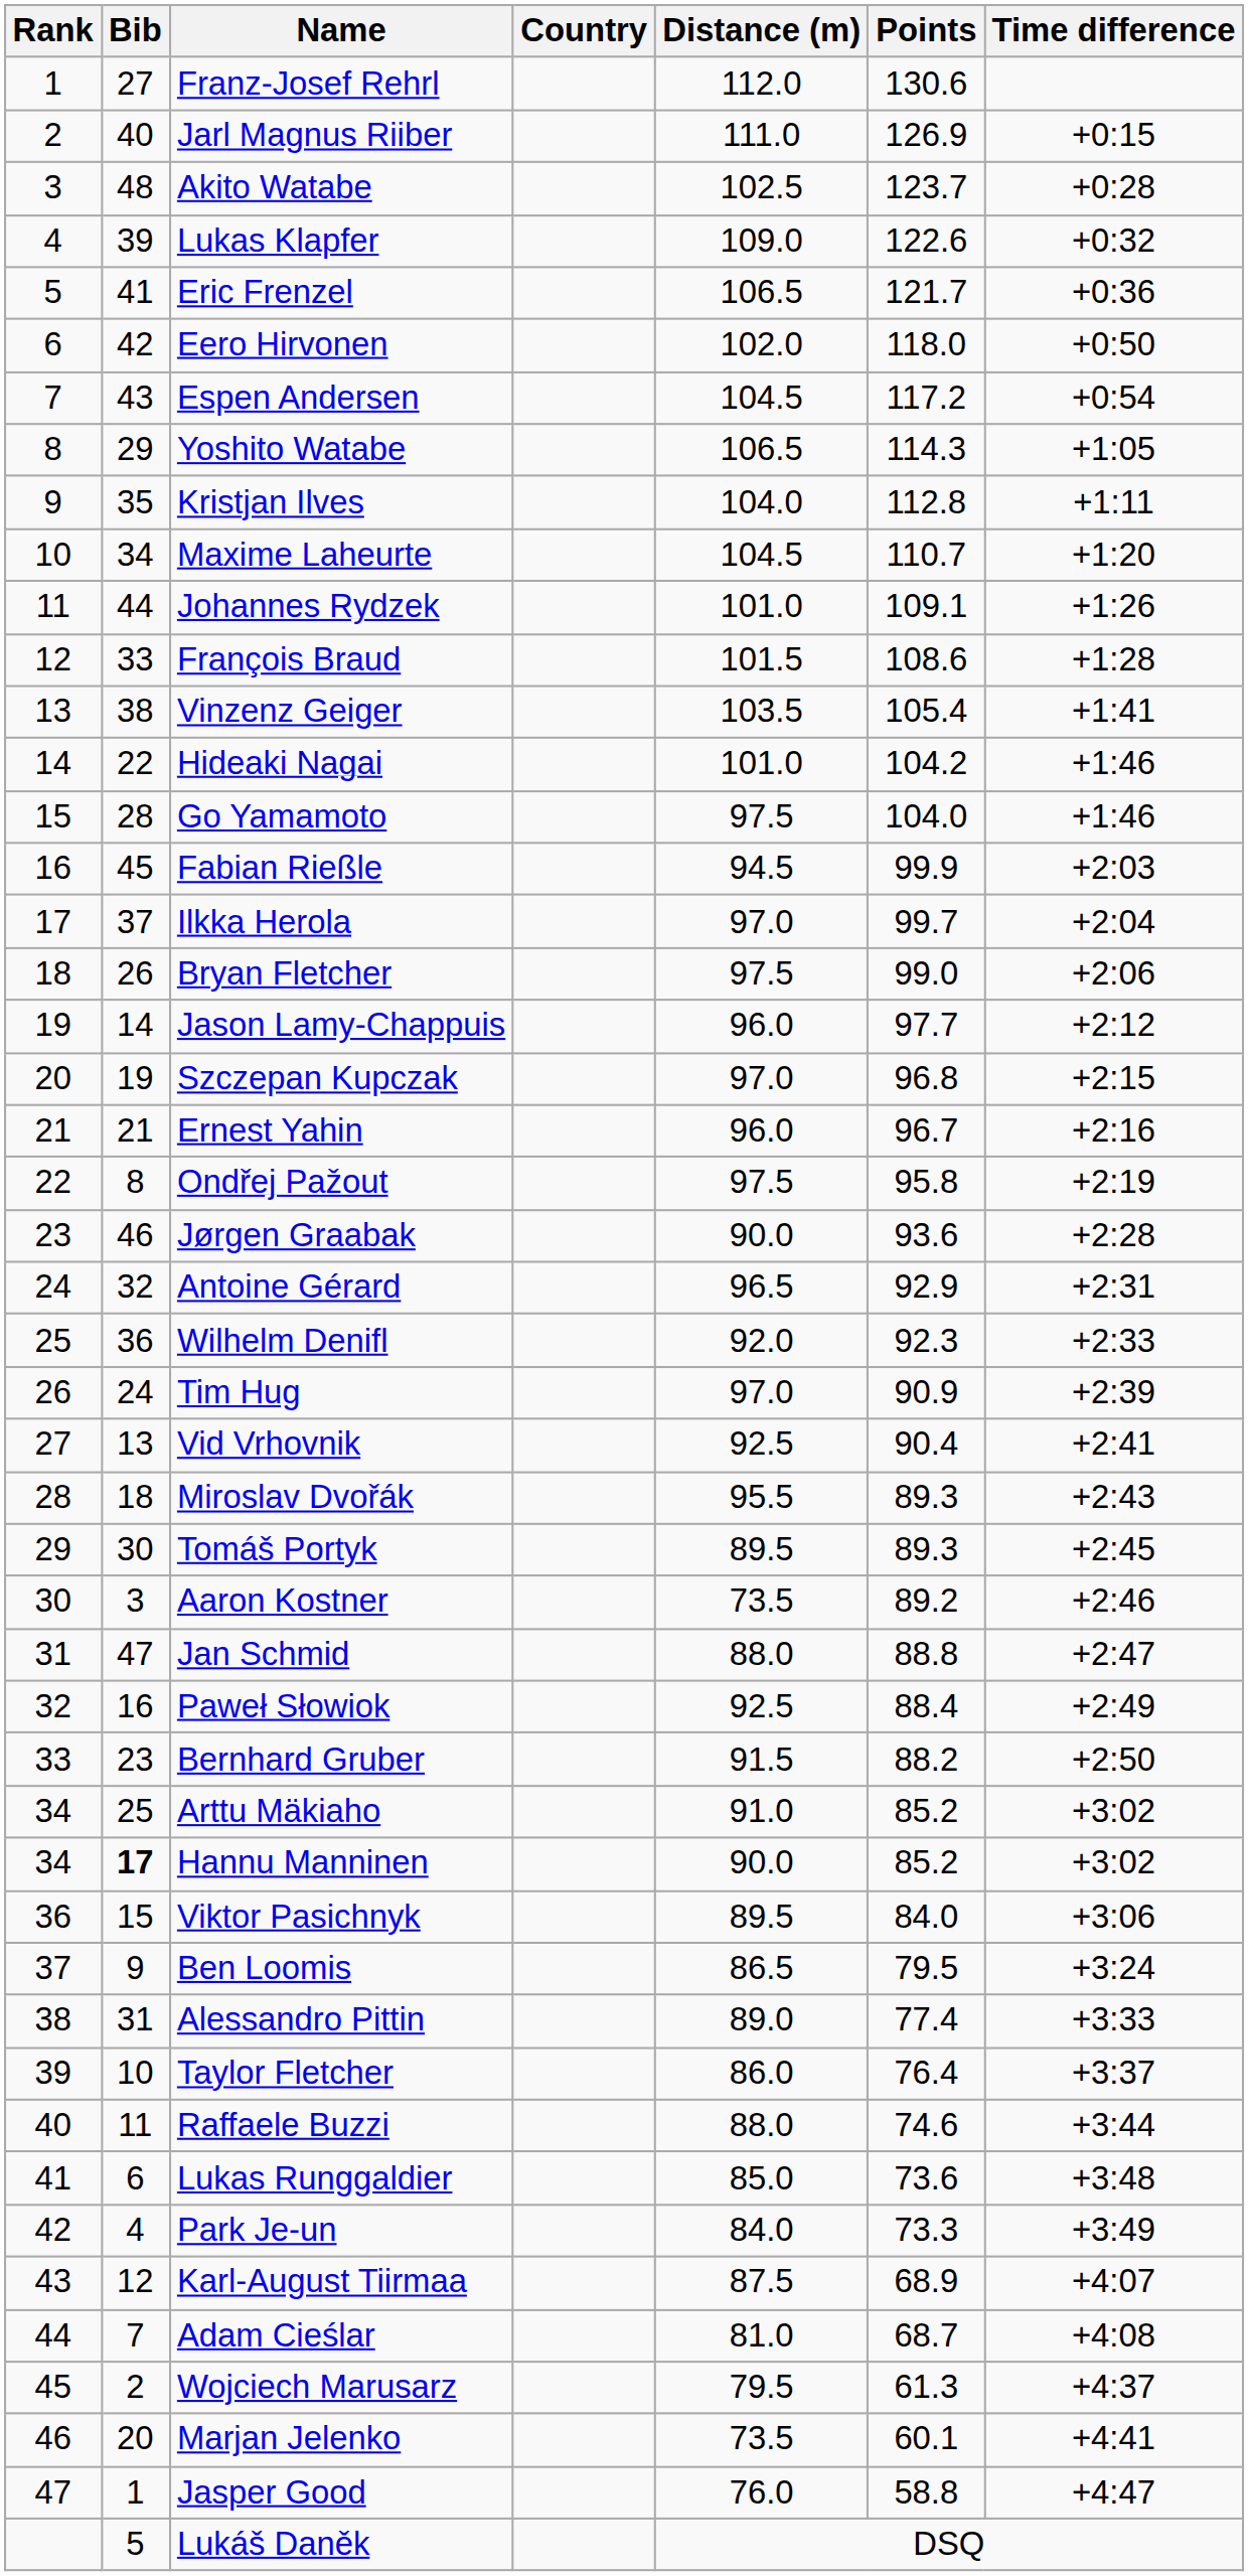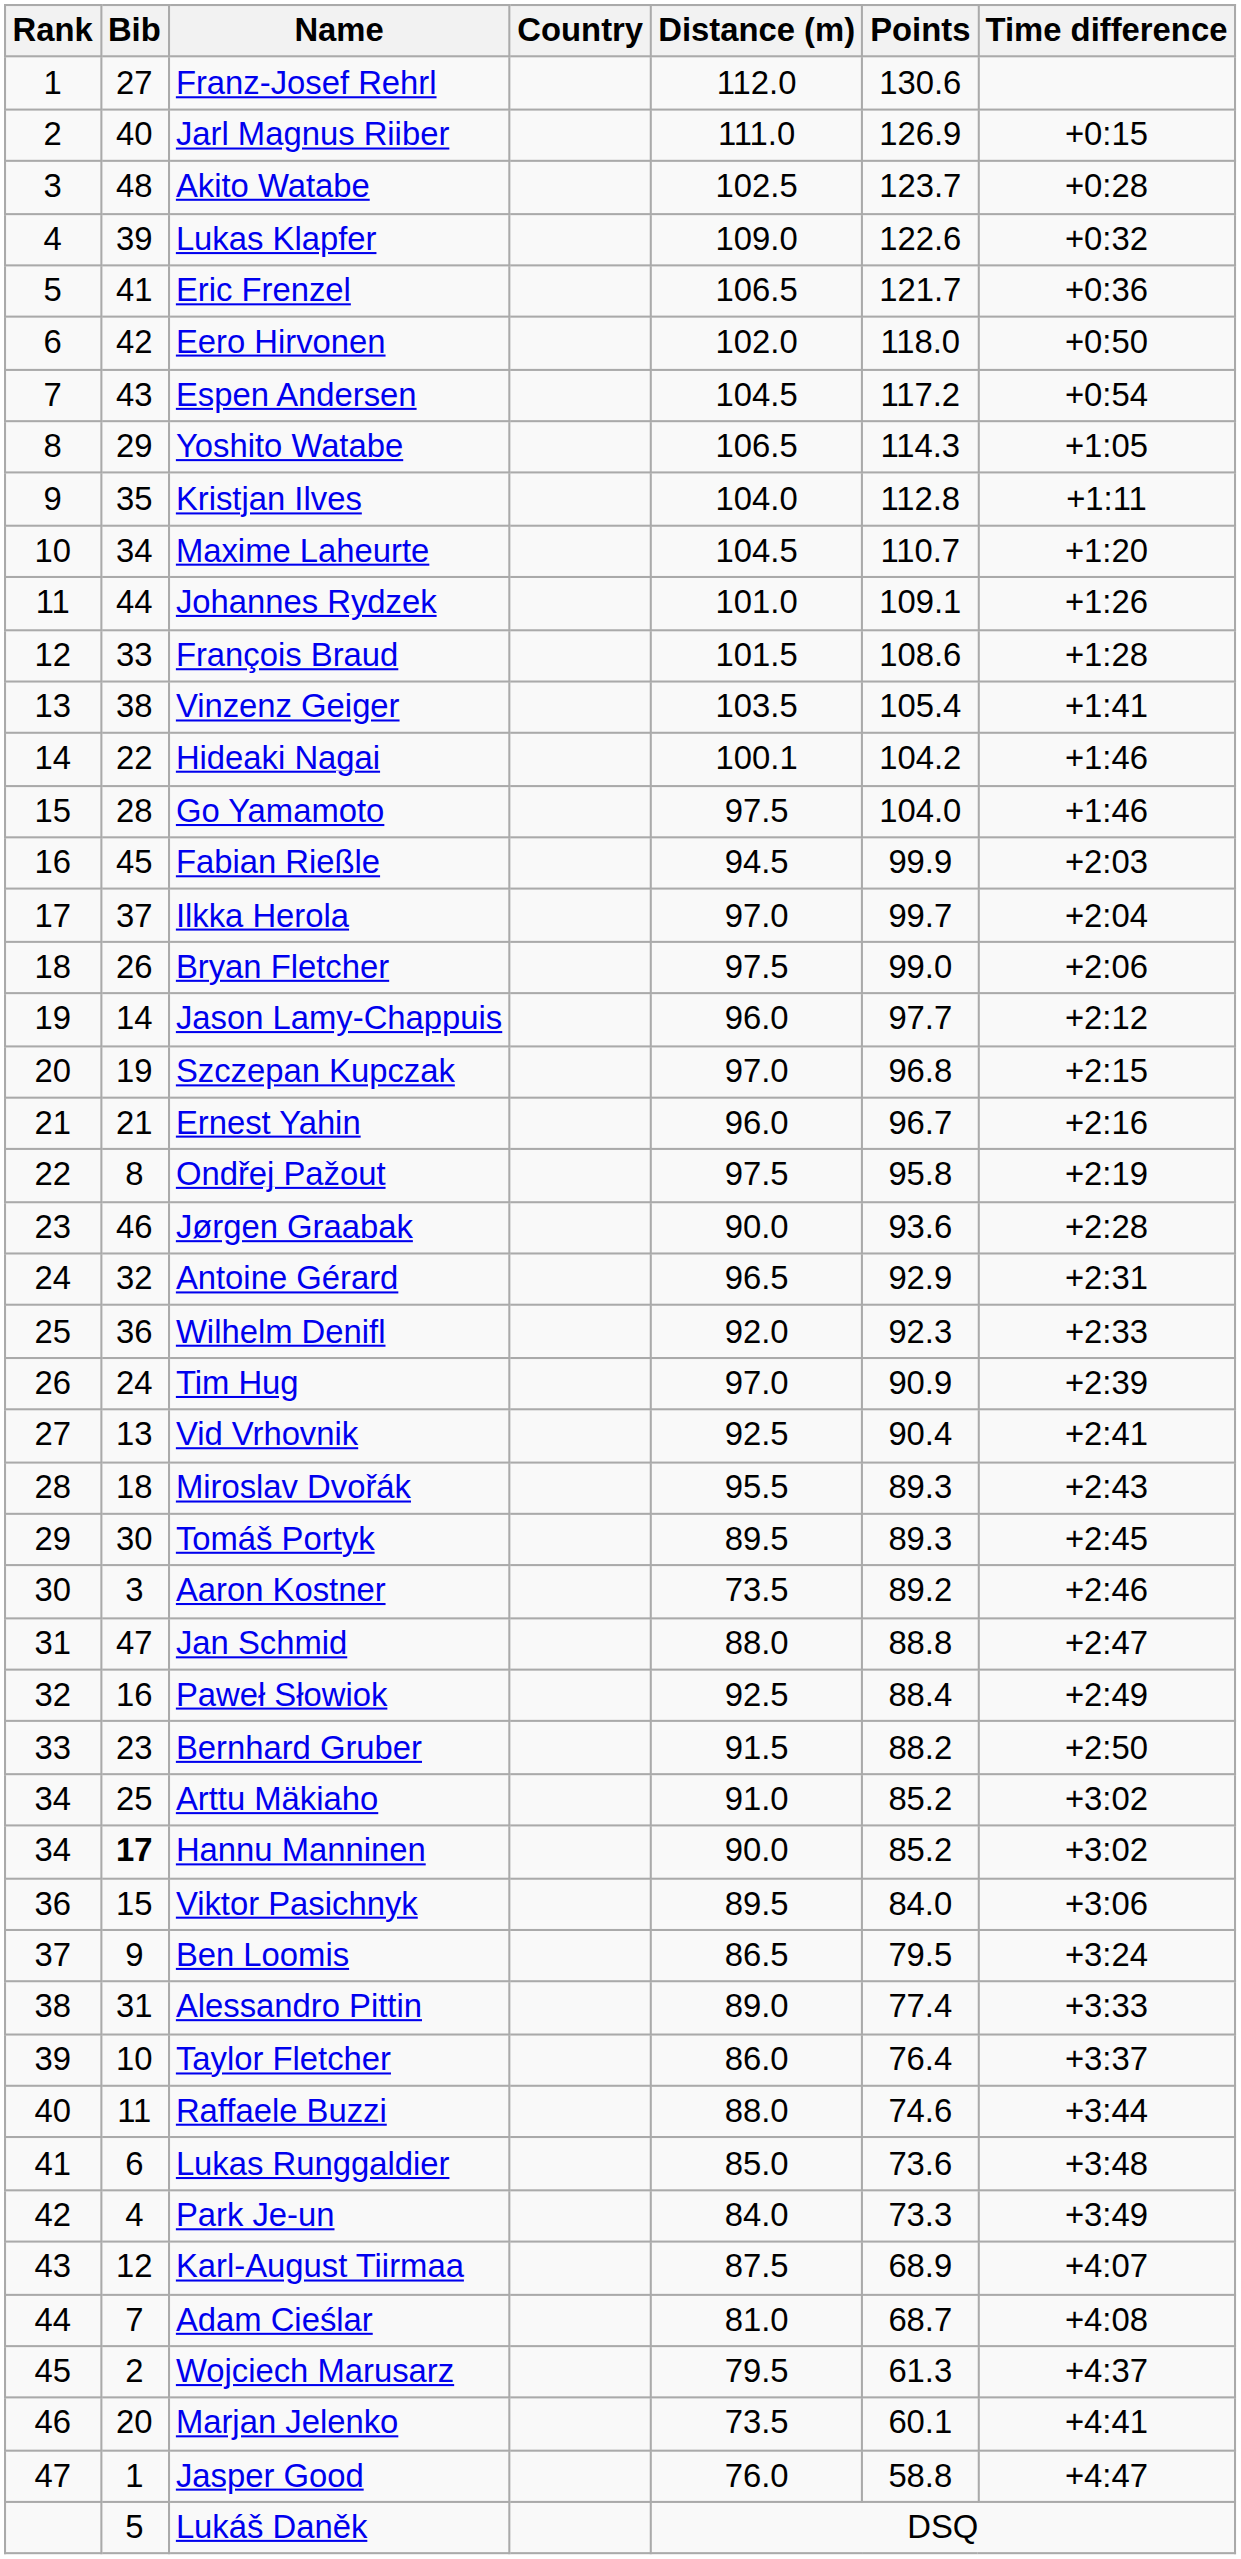Hideaki Nagai | Distance (m): 101.0 -> 100.1
